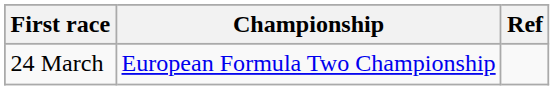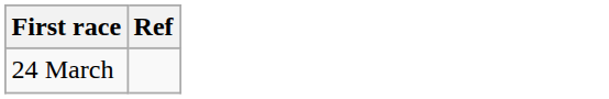- column: Championship | European Formula Two Championship
